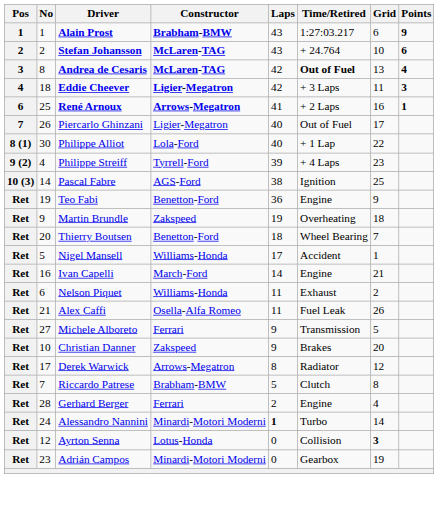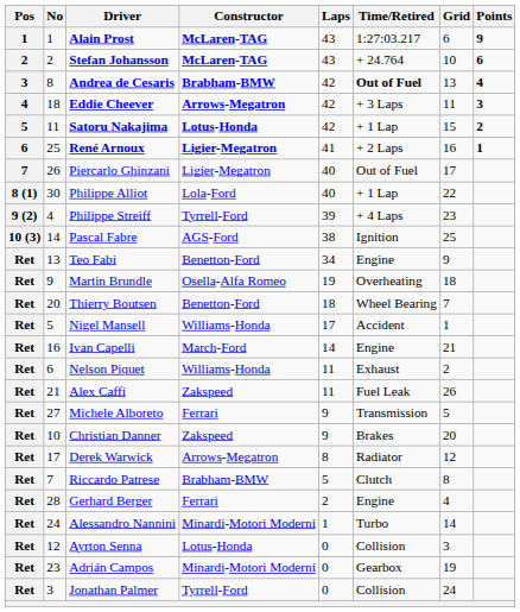Alain Prost | Constructor: Brabham-BMW -> McLaren-TAG
Andrea de Cesaris | Constructor: McLaren-TAG -> Brabham-BMW
Eddie Cheever | Constructor: Ligier-Megatron -> Arrows-Megatron
+ row: 5 | 11 | Satoru Nakajima | Lotus-Honda | 42 | + 1 Lap | 15 | 2
René Arnoux | Constructor: Arrows-Megatron -> Ligier-Megatron
Teo Fabi | No: 19 -> 13
Teo Fabi | Laps: 36 -> 34
Martin Brundle | Constructor: Zakspeed -> Osella-Alfa Romeo
Alex Caffi | Constructor: Osella-Alfa Romeo -> Zakspeed
Alessandro Nannini | Laps: bold -> normal
Ayrton Senna | Grid: bold -> normal
+ row: Ret | 3 | Jonathan Palmer | Tyrrell-Ford | 0 | Collision | 24
